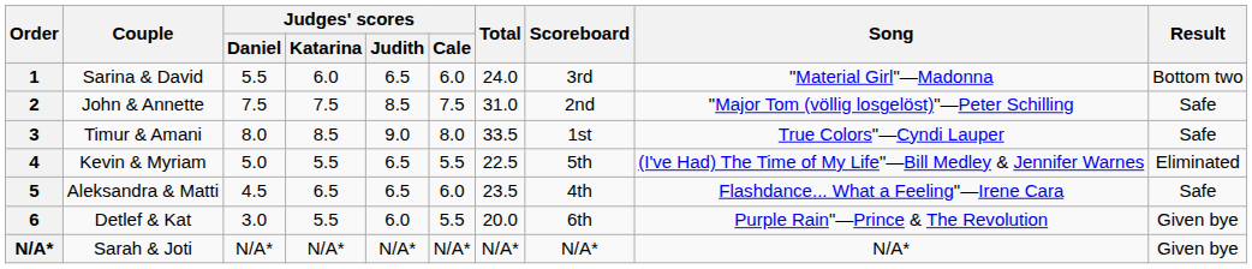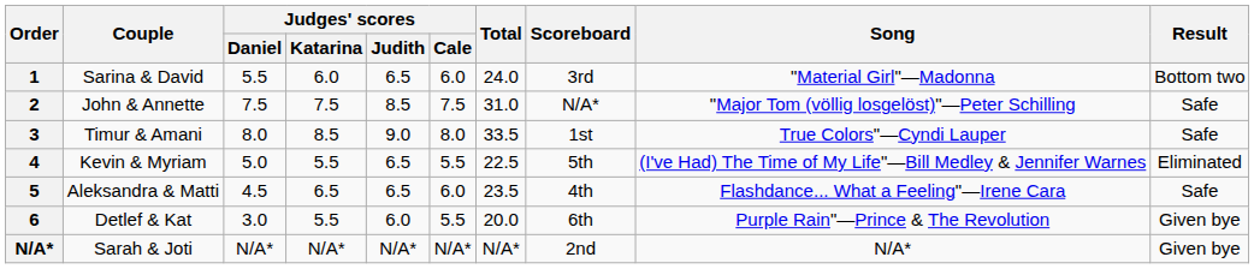John & Annette | Scoreboard: 2nd -> N/A*
Sarah & Joti | Scoreboard: N/A* -> 2nd
